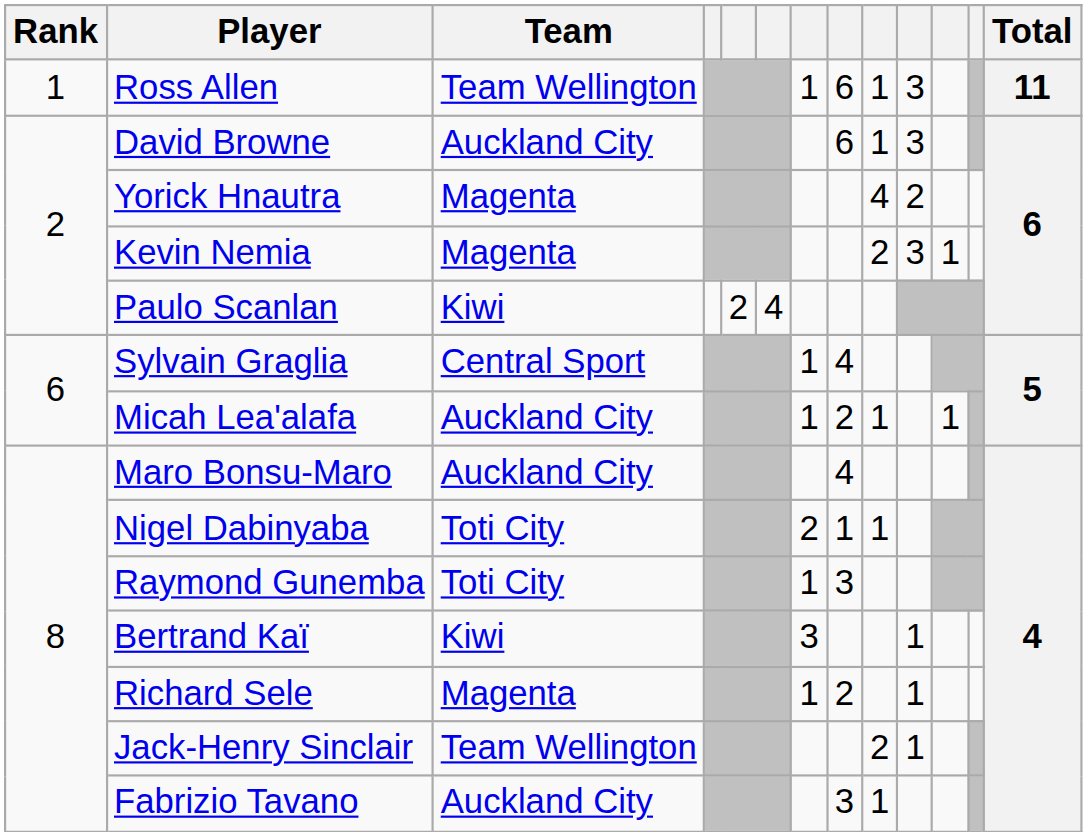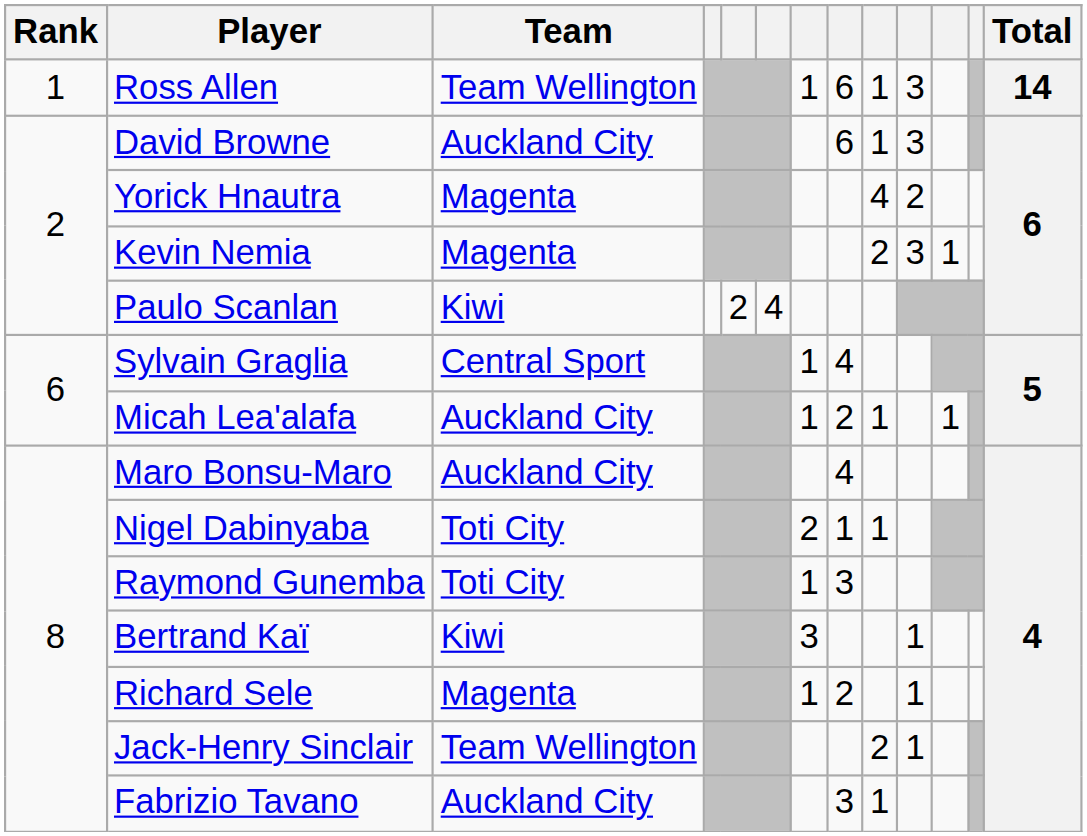Ross Allen | Total: 11 -> 14
